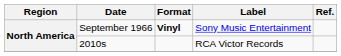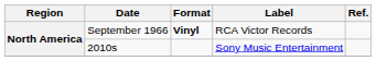September 1966 | Label: Sony Music Entertainment -> RCA Victor Records
2010s | Label: RCA Victor Records -> Sony Music Entertainment
